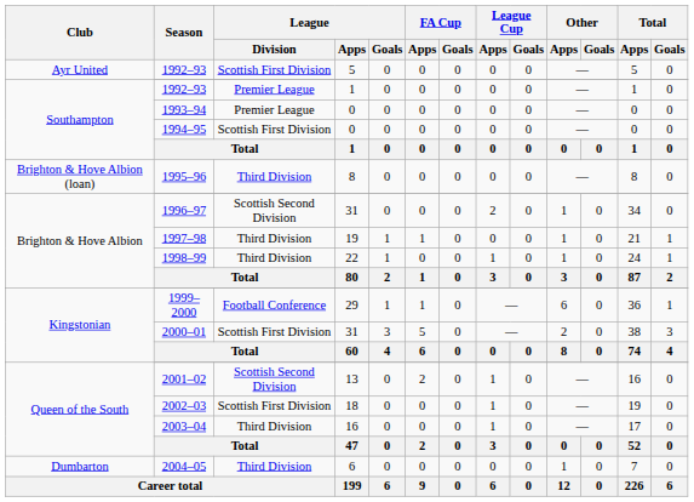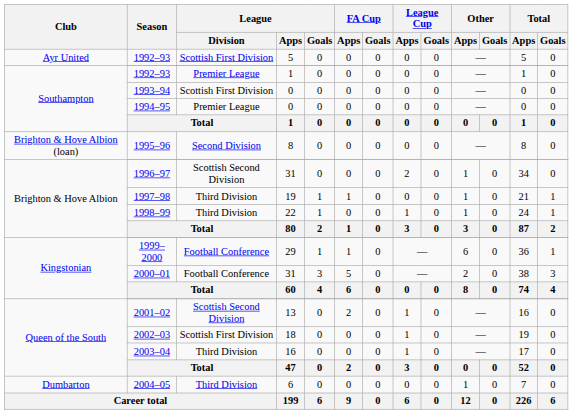1993–94 | League / Division: Premier League -> Scottish First Division
1994–95 | League / Division: Scottish First Division -> Premier League
1995–96 | League / Division: Third Division -> Second Division
2000–01 | League / Division: Scottish First Division -> Football Conference
